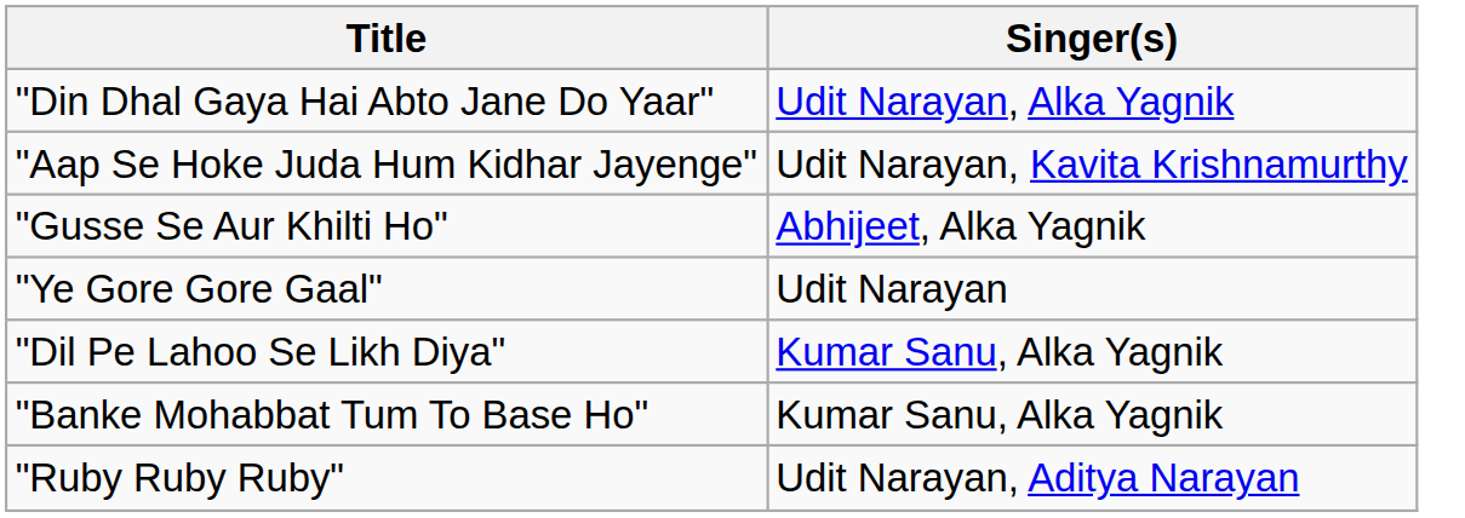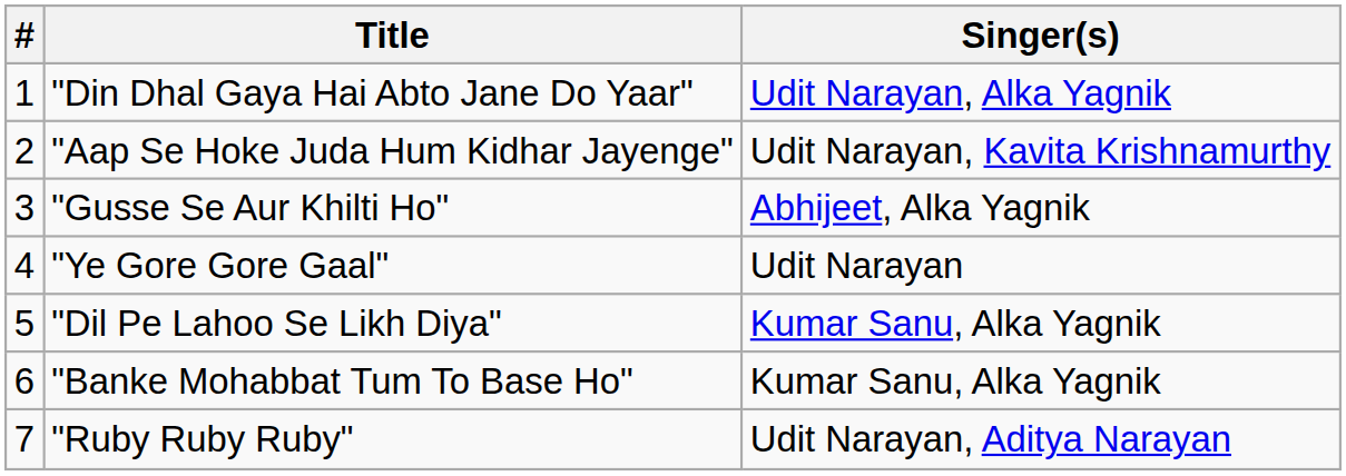+ column: # | 1 | 2 | 3 | 4 | 5 | 6 | 7
